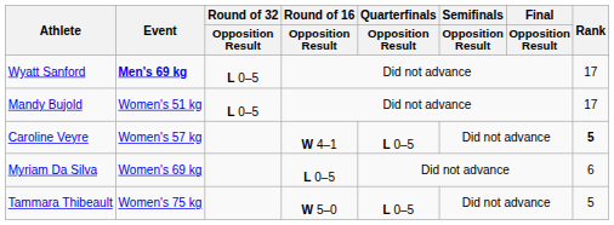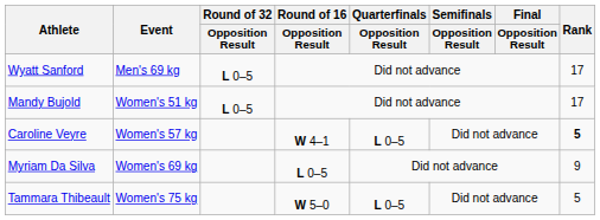Wyatt Sanford | Event: bold -> normal
Myriam Da Silva | Rank: 6 -> 9
